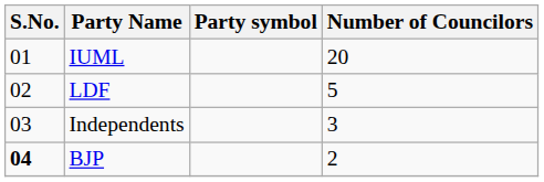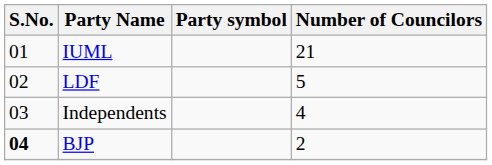IUML | Number of Councilors: 20 -> 21
Independents | Number of Councilors: 3 -> 4
